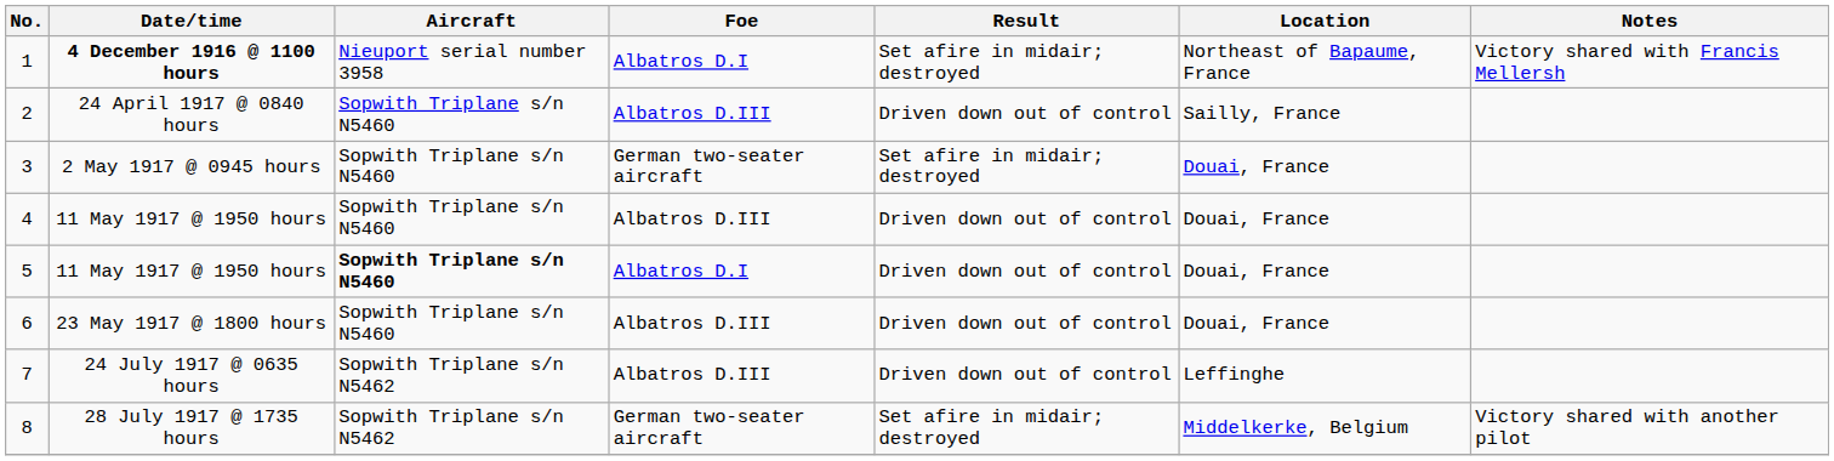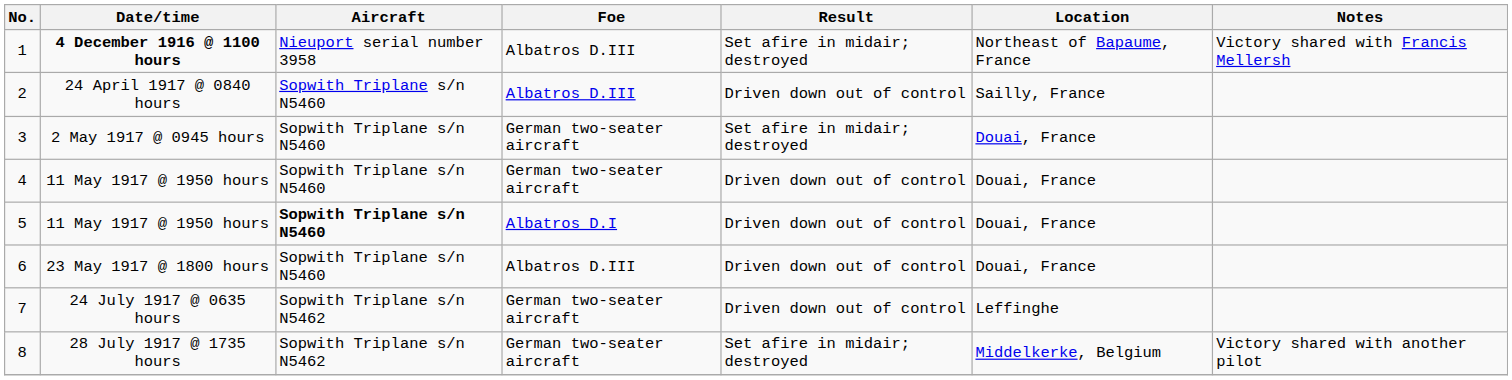1 | Foe: Albatros D.I -> Albatros D.III
4 | Foe: Albatros D.III -> German two-seater aircraft
7 | Foe: Albatros D.III -> German two-seater aircraft
